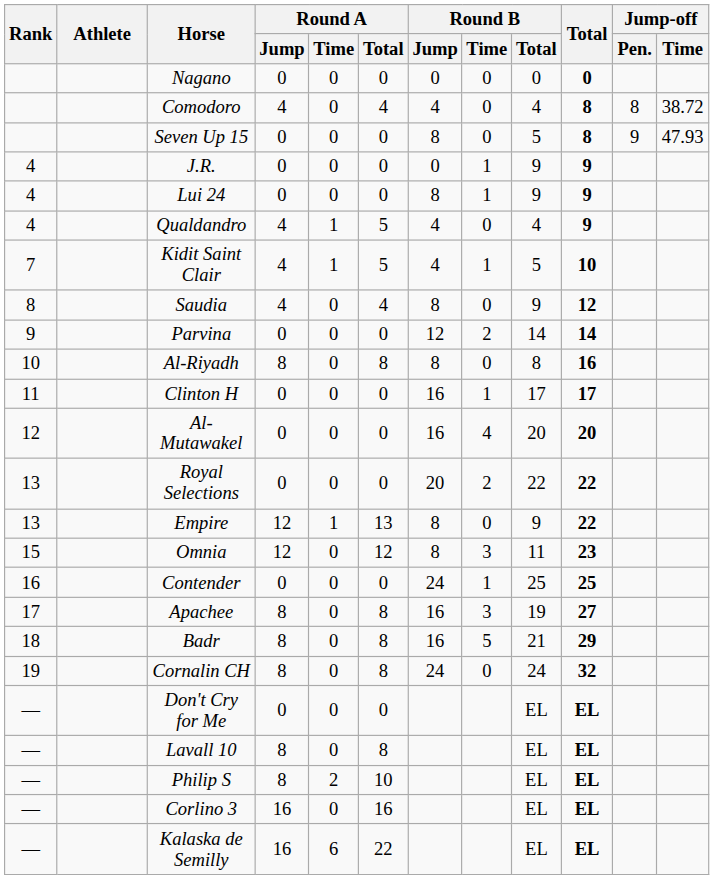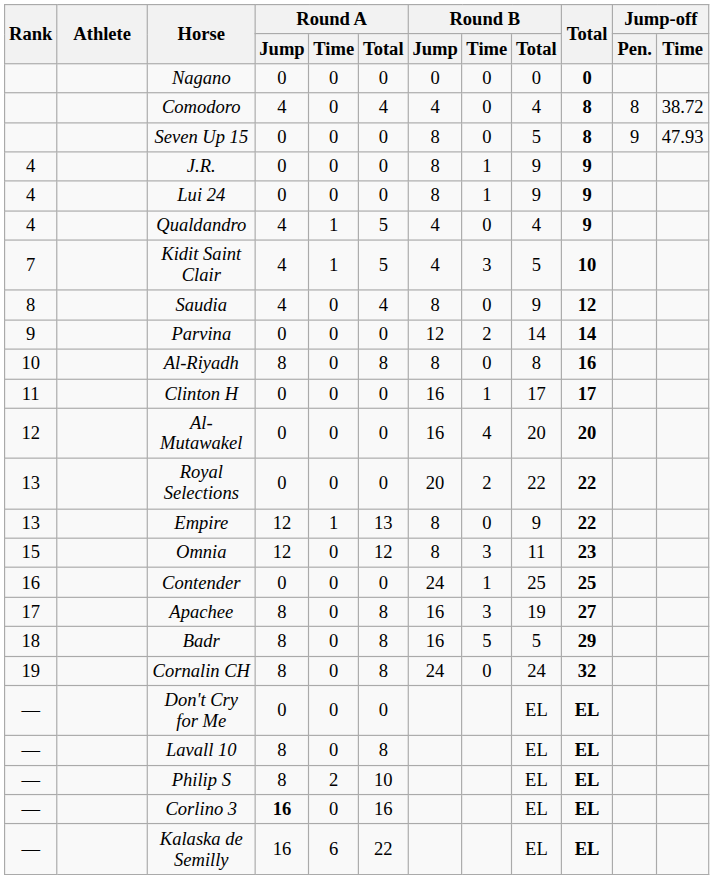J.R. | Round B / Jump: 0 -> 8
Kidit Saint Clair | Round B / Time: 1 -> 3
Badr | Round B / Total: 21 -> 5
Corlino 3 | Round A / Jump: normal -> bold
